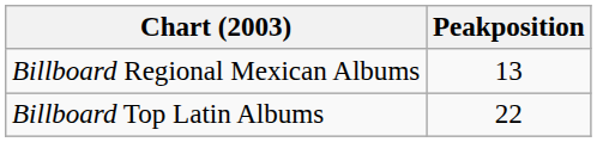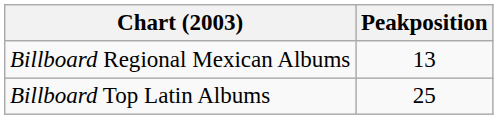Billboard Top Latin Albums | Peakposition: 22 -> 25
